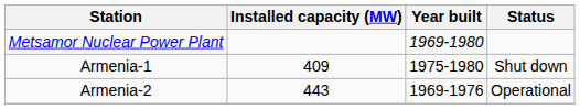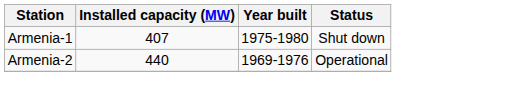- row: Metsamor Nuclear Power Plant | 1969-1980
Armenia-1 | Installed capacity (MW): 409 -> 407
Armenia-2 | Installed capacity (MW): 443 -> 440
